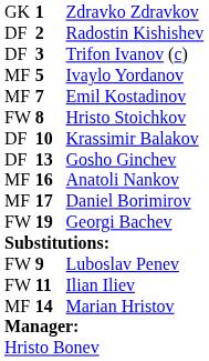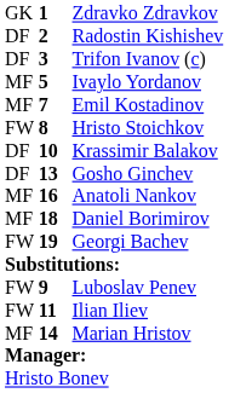Daniel Borimirov | column 2: 17 -> 18
